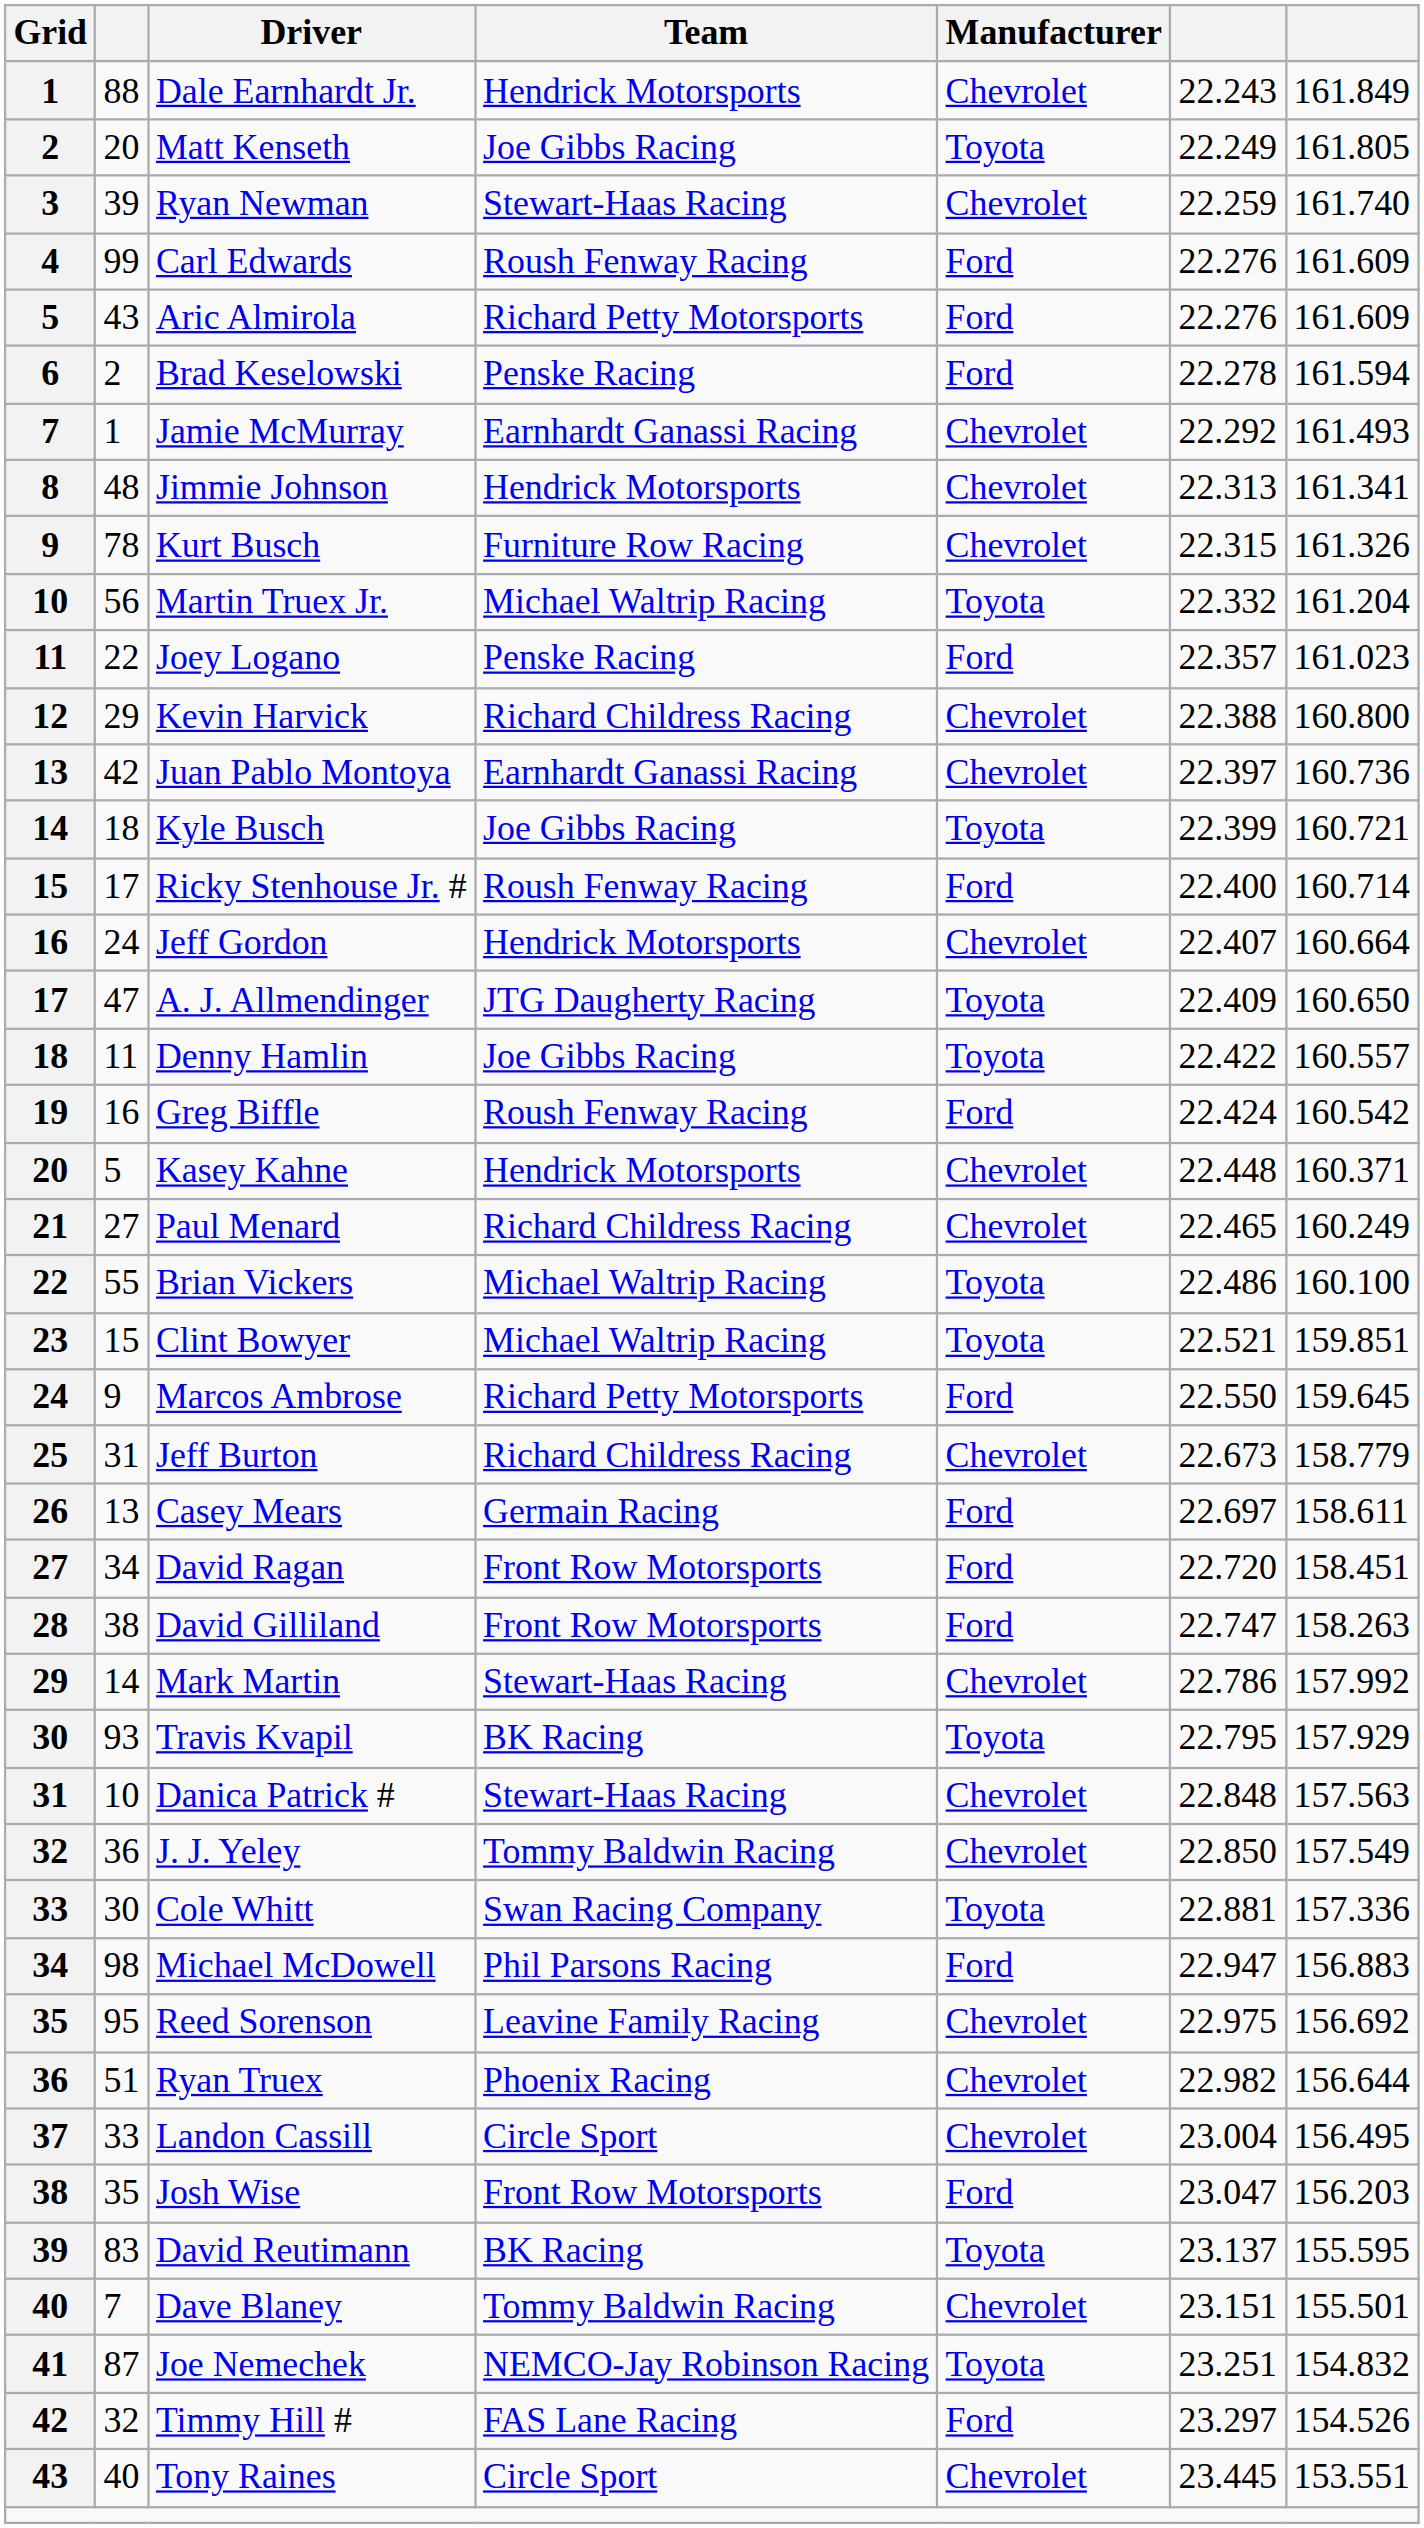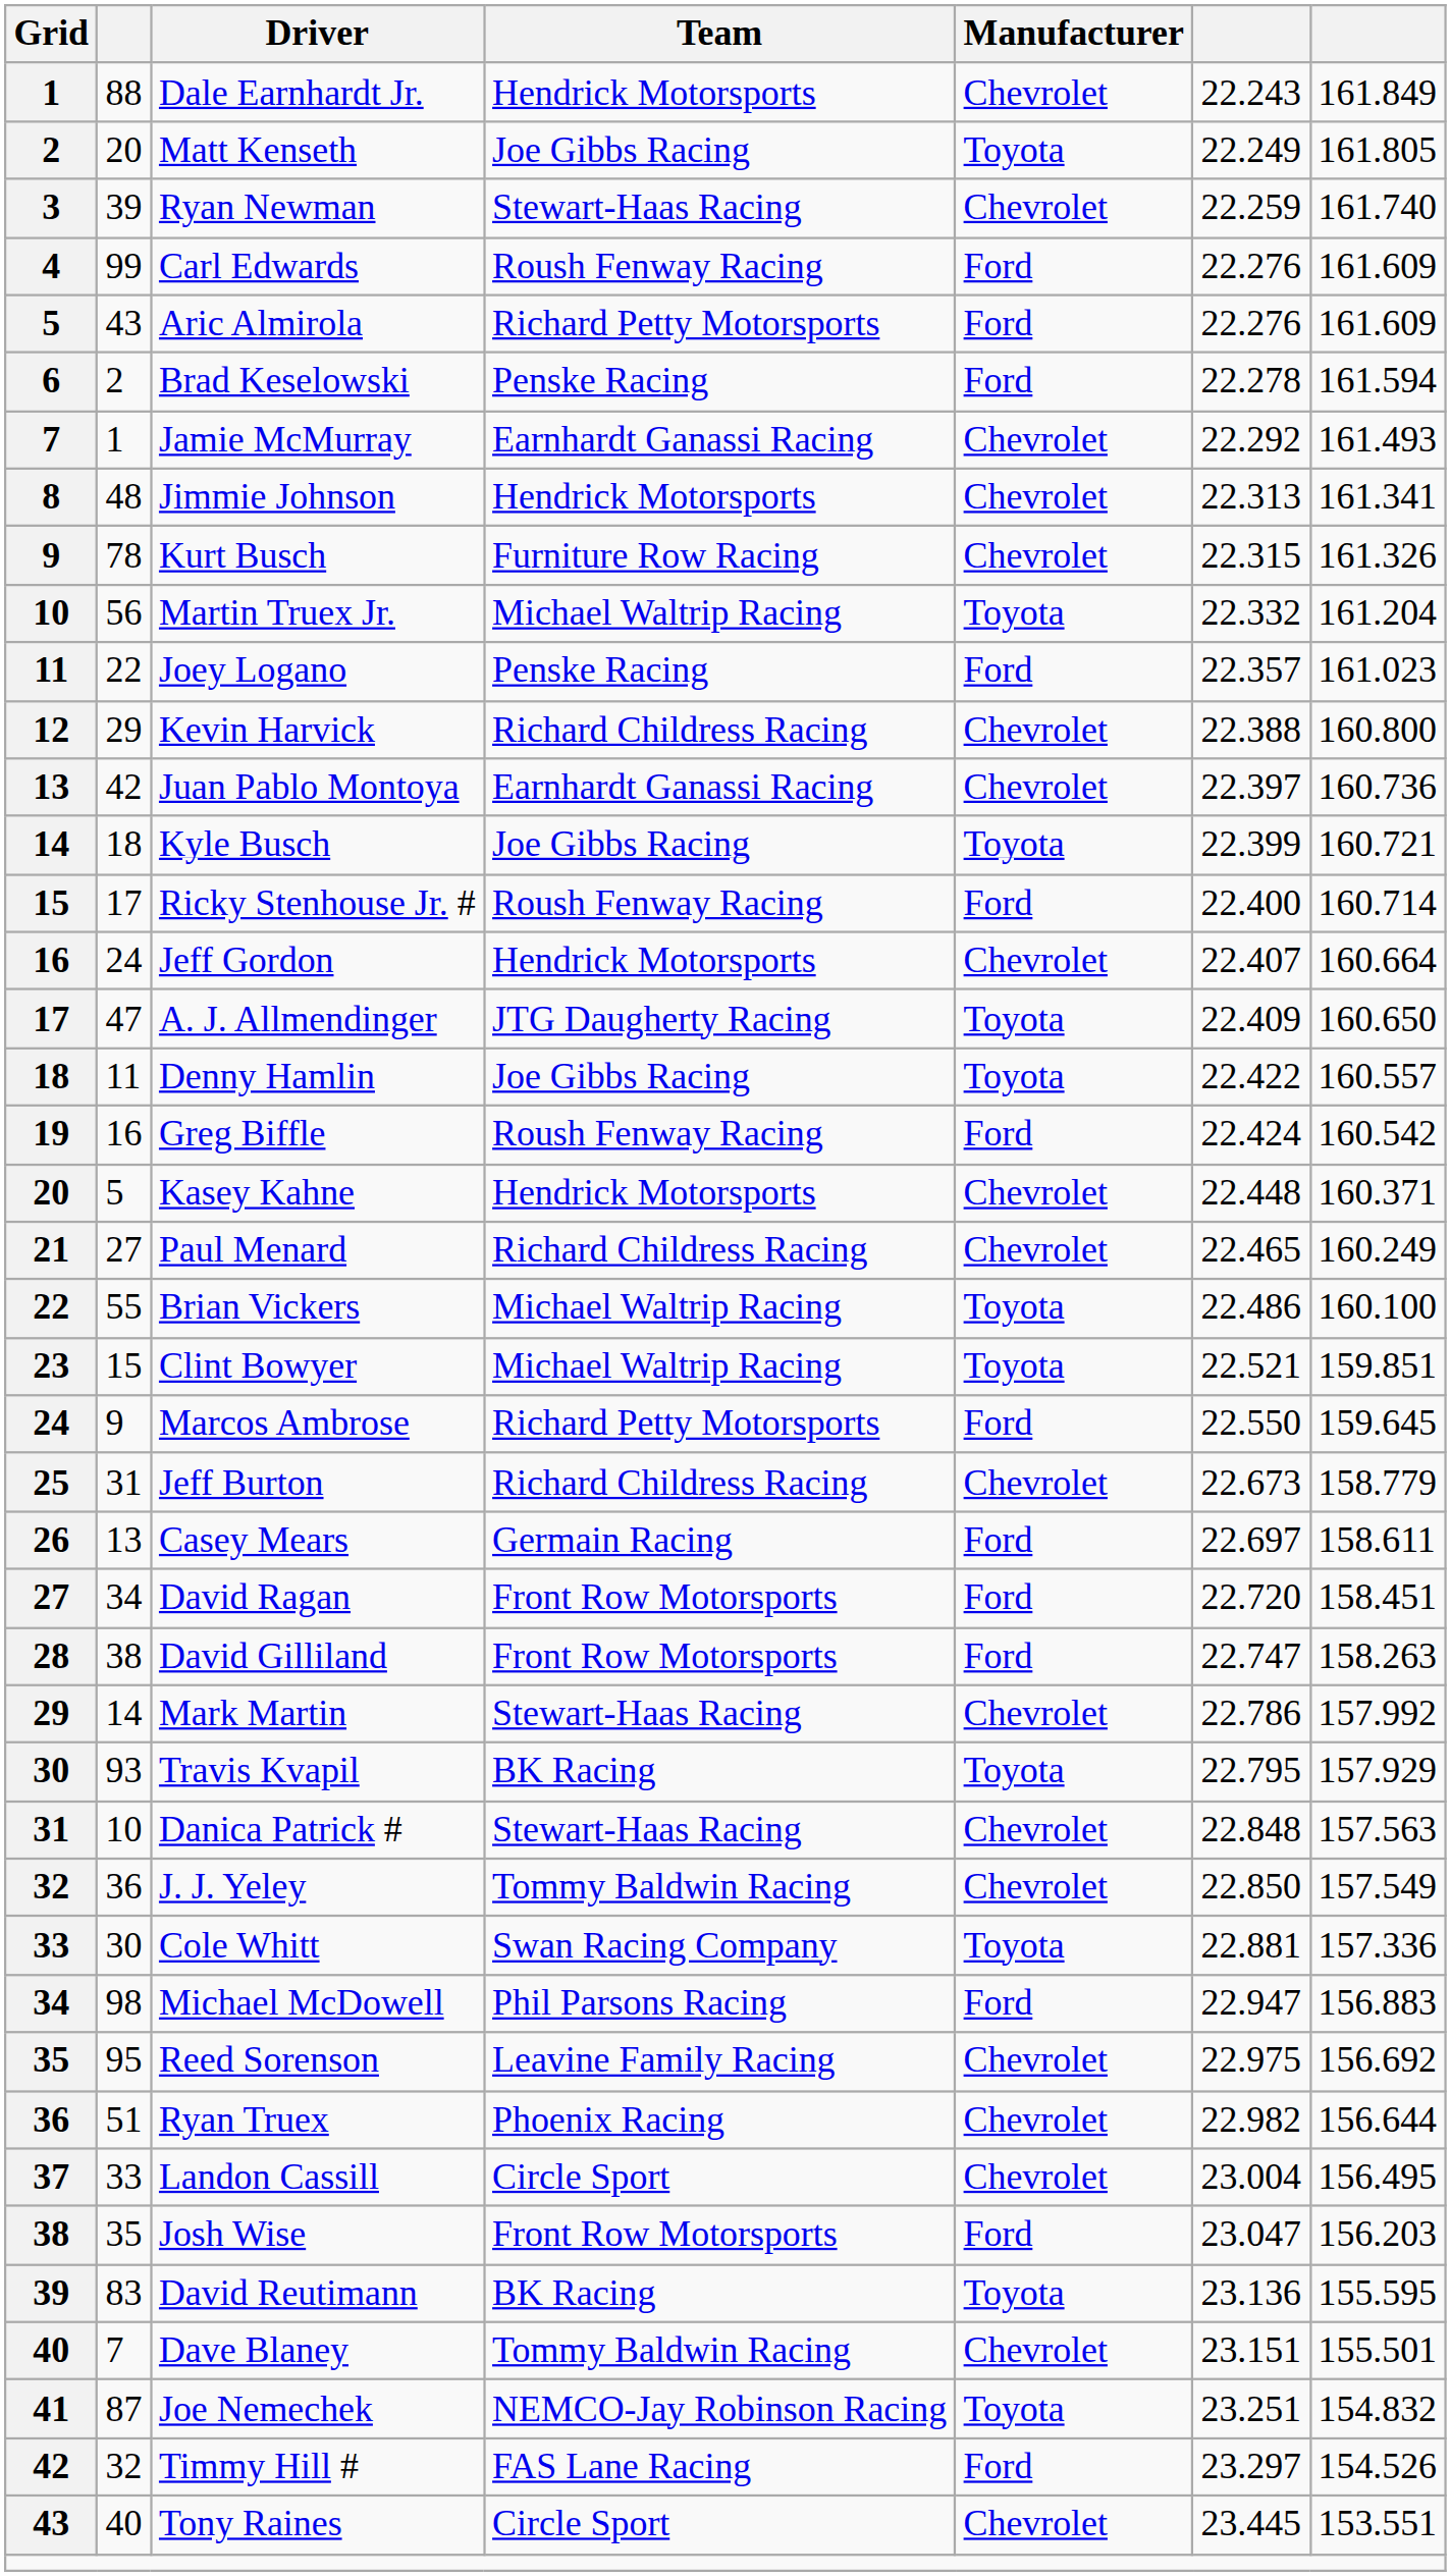David Reutimann | column 6: 23.137 -> 23.136
